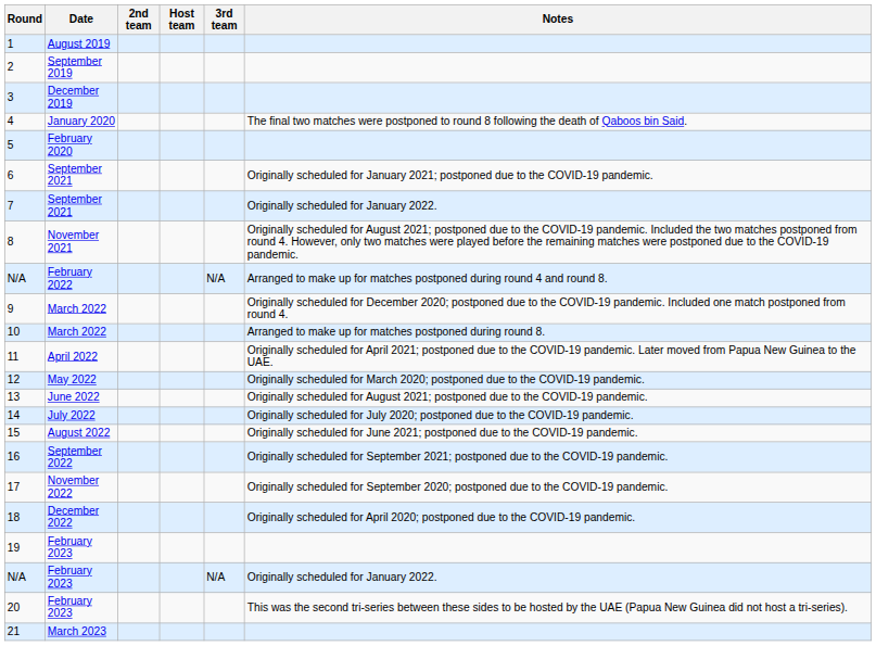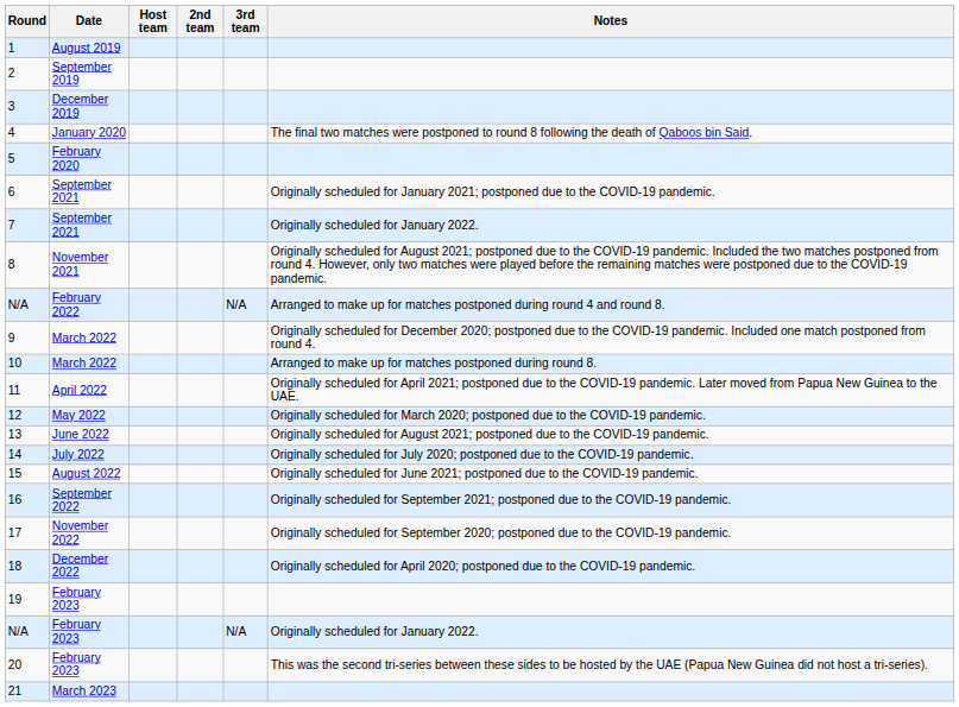columns swapped: Host team <-> 2nd team
